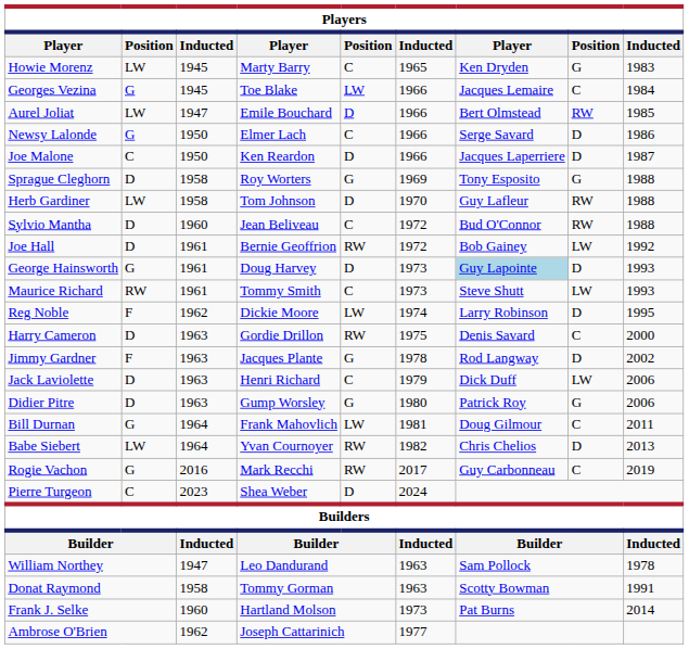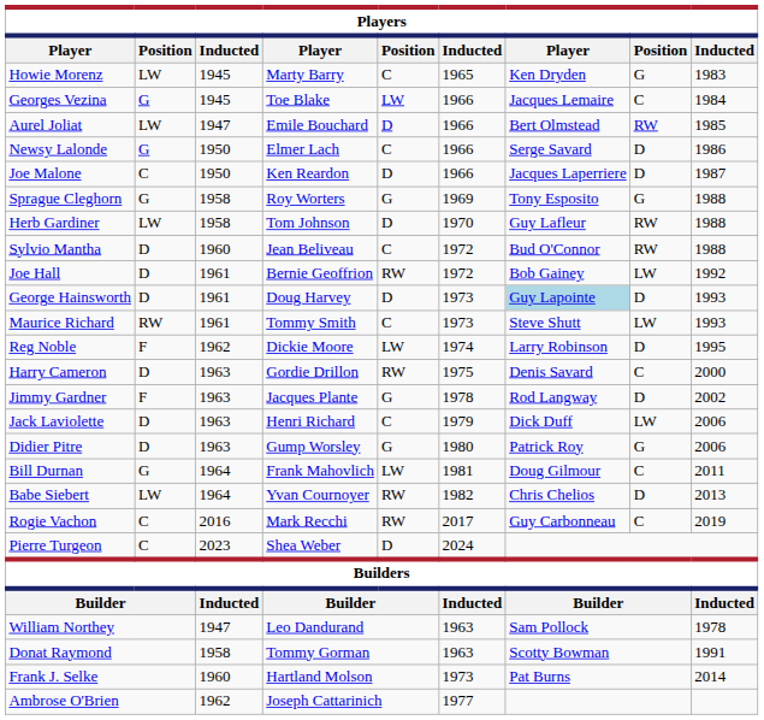Sprague Cleghorn | column 2: D -> G
George Hainsworth | column 2: G -> D
Rogie Vachon | column 2: G -> C
